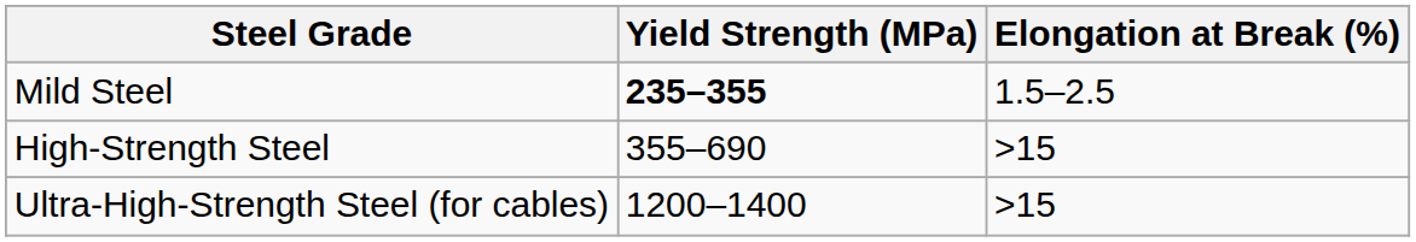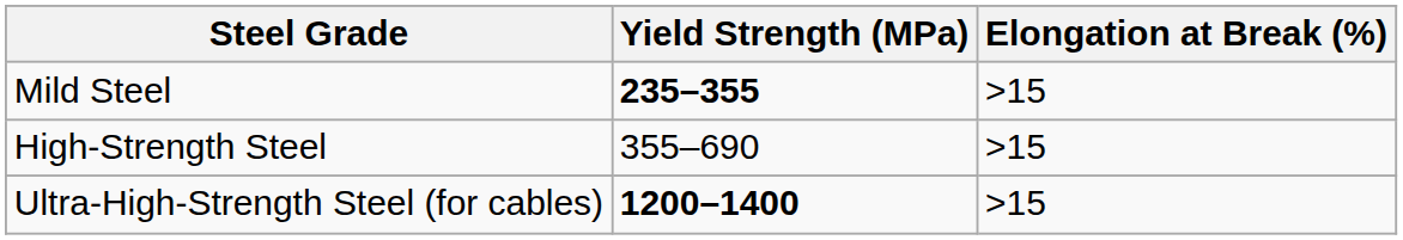Mild Steel | Elongation at Break (%): 1.5–2.5 -> >15
Ultra-High-Strength Steel (for cables) | Yield Strength (MPa): normal -> bold
